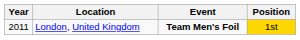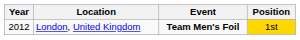London, United Kingdom | Year: 2011 -> 2012
